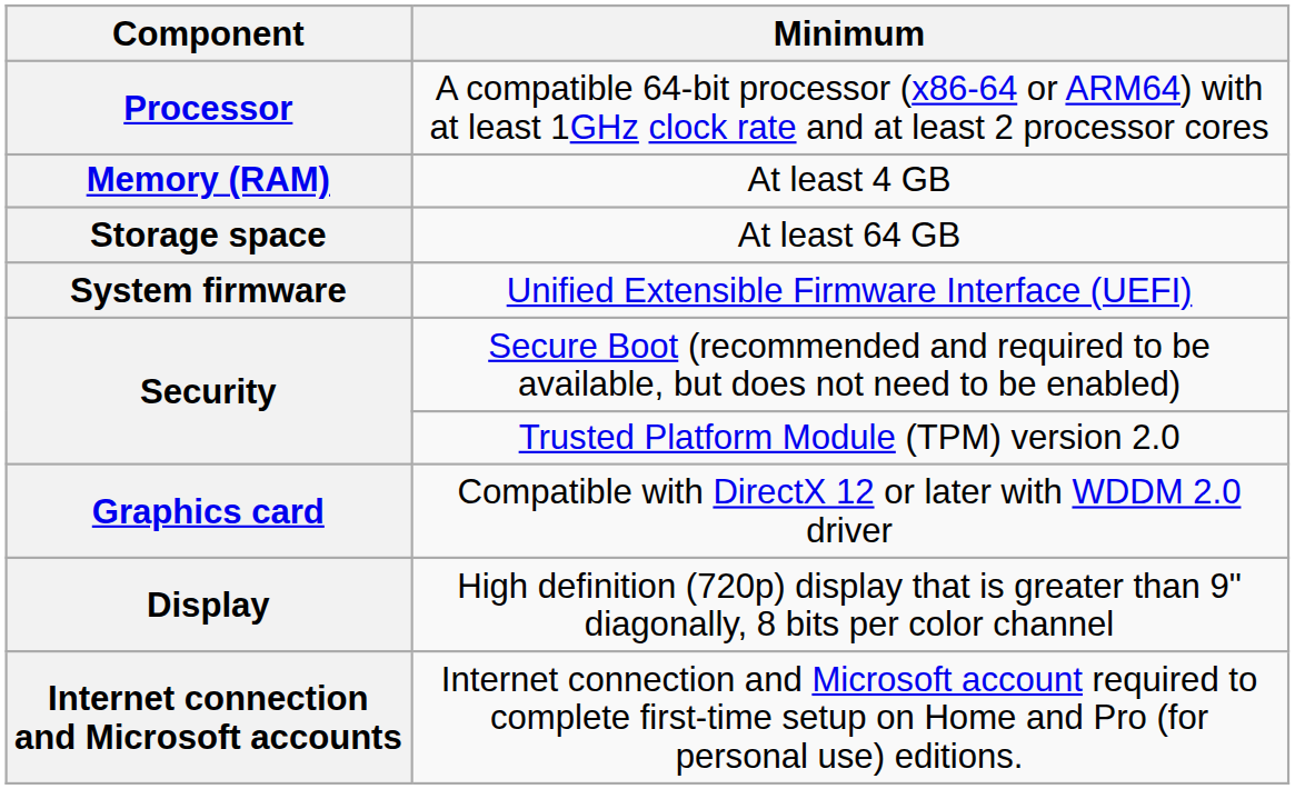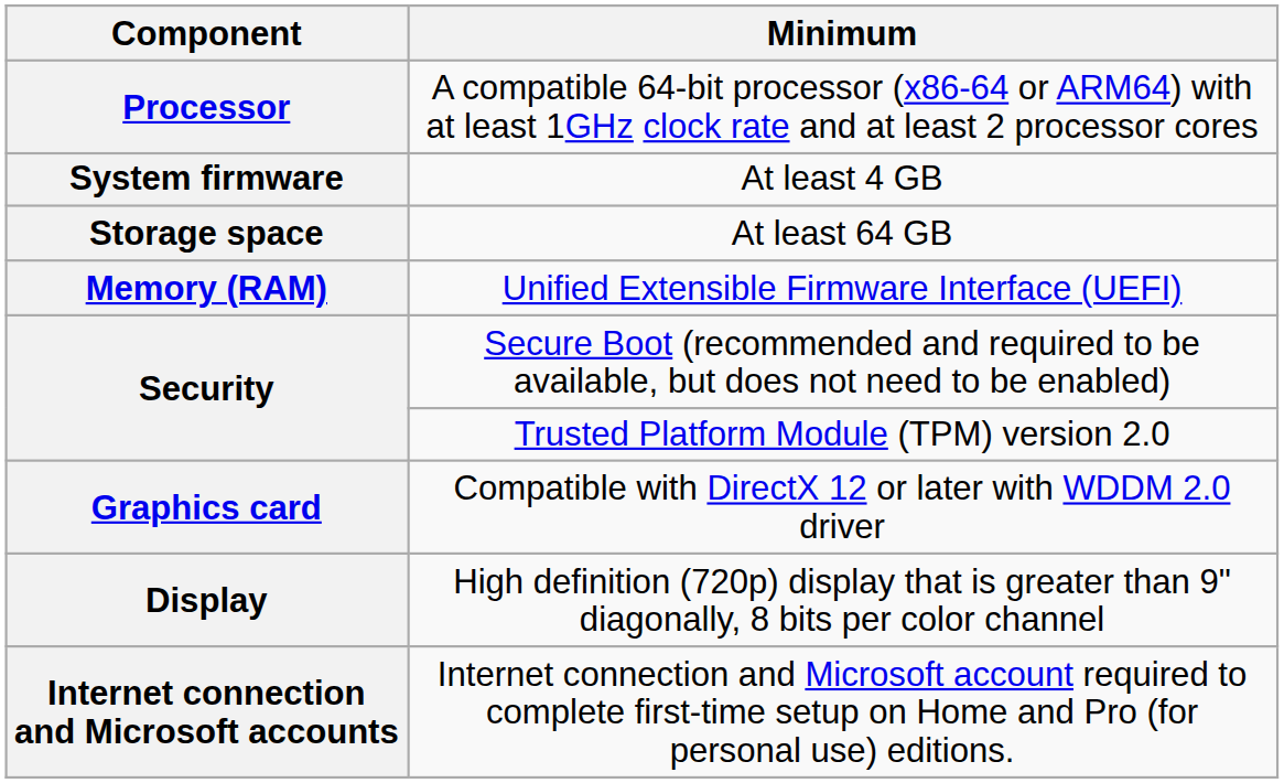At least 4 GB | Component: Memory (RAM) -> System firmware
Unified Extensible Firmware Interface (UEFI) | Component: System firmware -> Memory (RAM)
